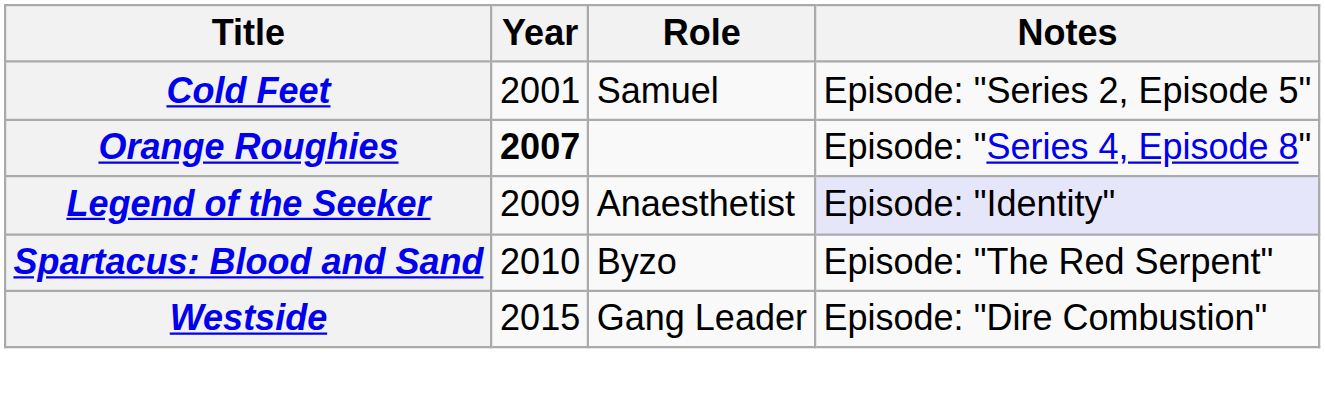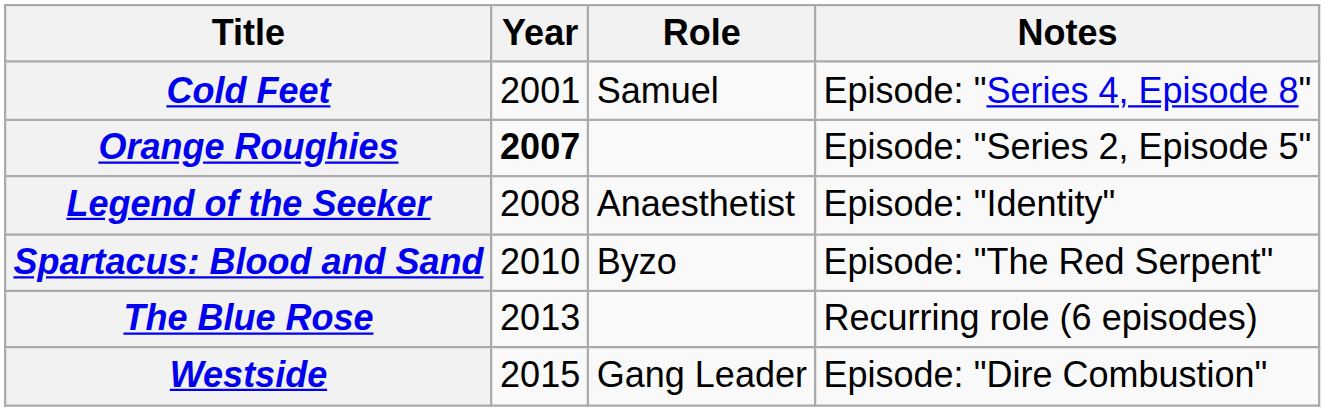Cold Feet | Notes: Episode: "Series 2, Episode 5" -> Episode: "Series 4, Episode 8"
Orange Roughies | Notes: Episode: "Series 4, Episode 8" -> Episode: "Series 2, Episode 5"
Legend of the Seeker | Year: 2009 -> 2008
Legend of the Seeker | Notes: lavender background -> no background
+ row: The Blue Rose | 2013 | Recurring role (6 episodes)
